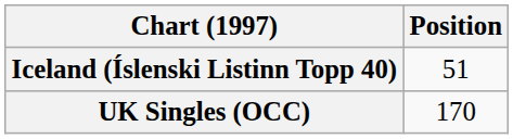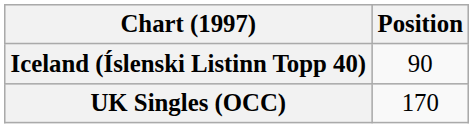Iceland (Íslenski Listinn Topp 40) | Position: 51 -> 90
